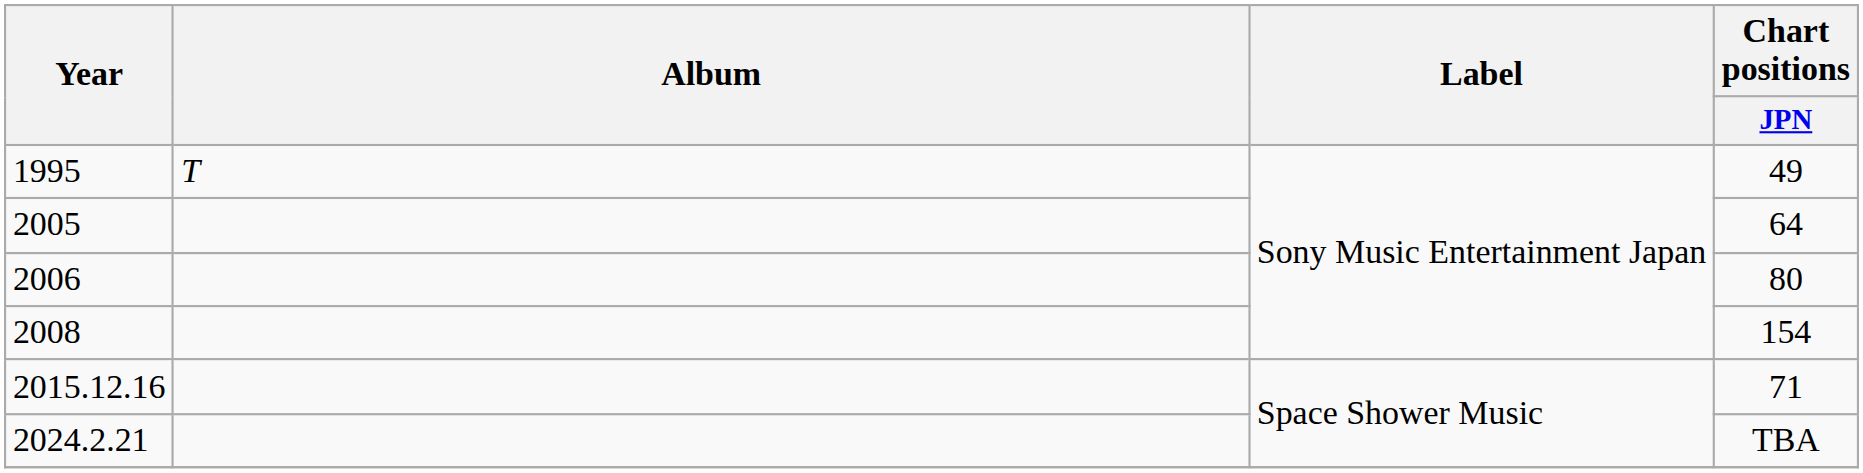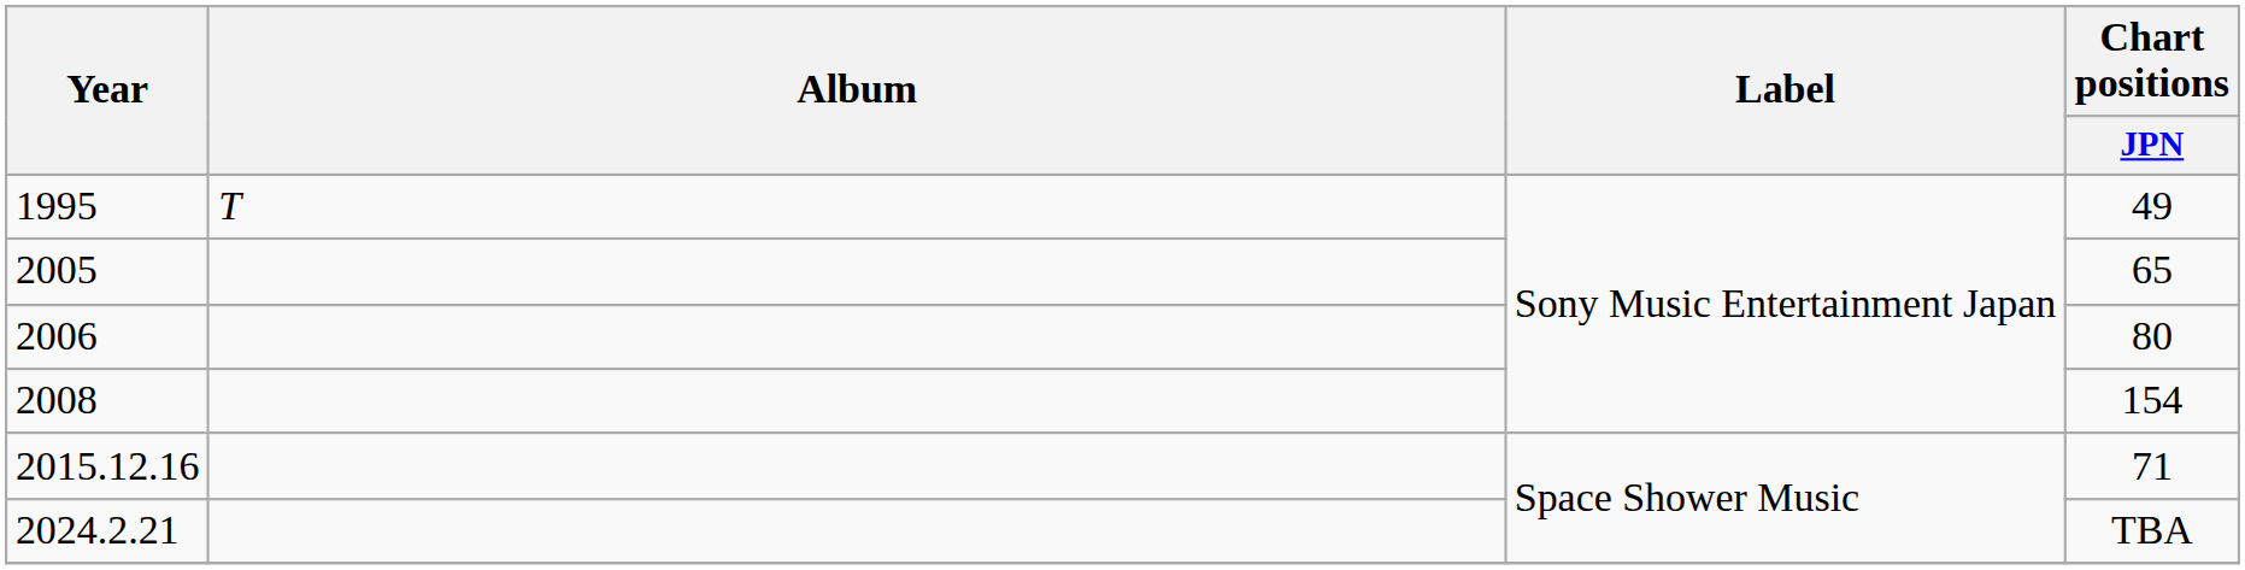2005 | Chart positions / JPN: 64 -> 65
